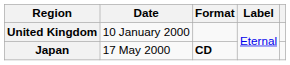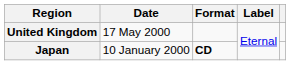United Kingdom | Date: 10 January 2000 -> 17 May 2000
Japan | Date: 17 May 2000 -> 10 January 2000
